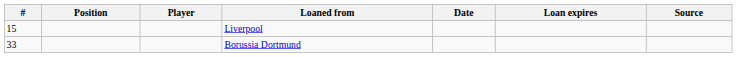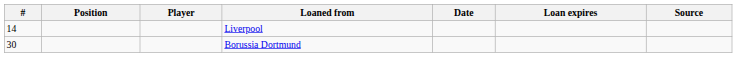Liverpool | #: 15 -> 14
Borussia Dortmund | #: 33 -> 30
